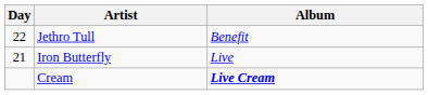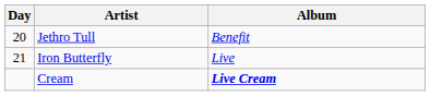Jethro Tull | Day: 22 -> 20
